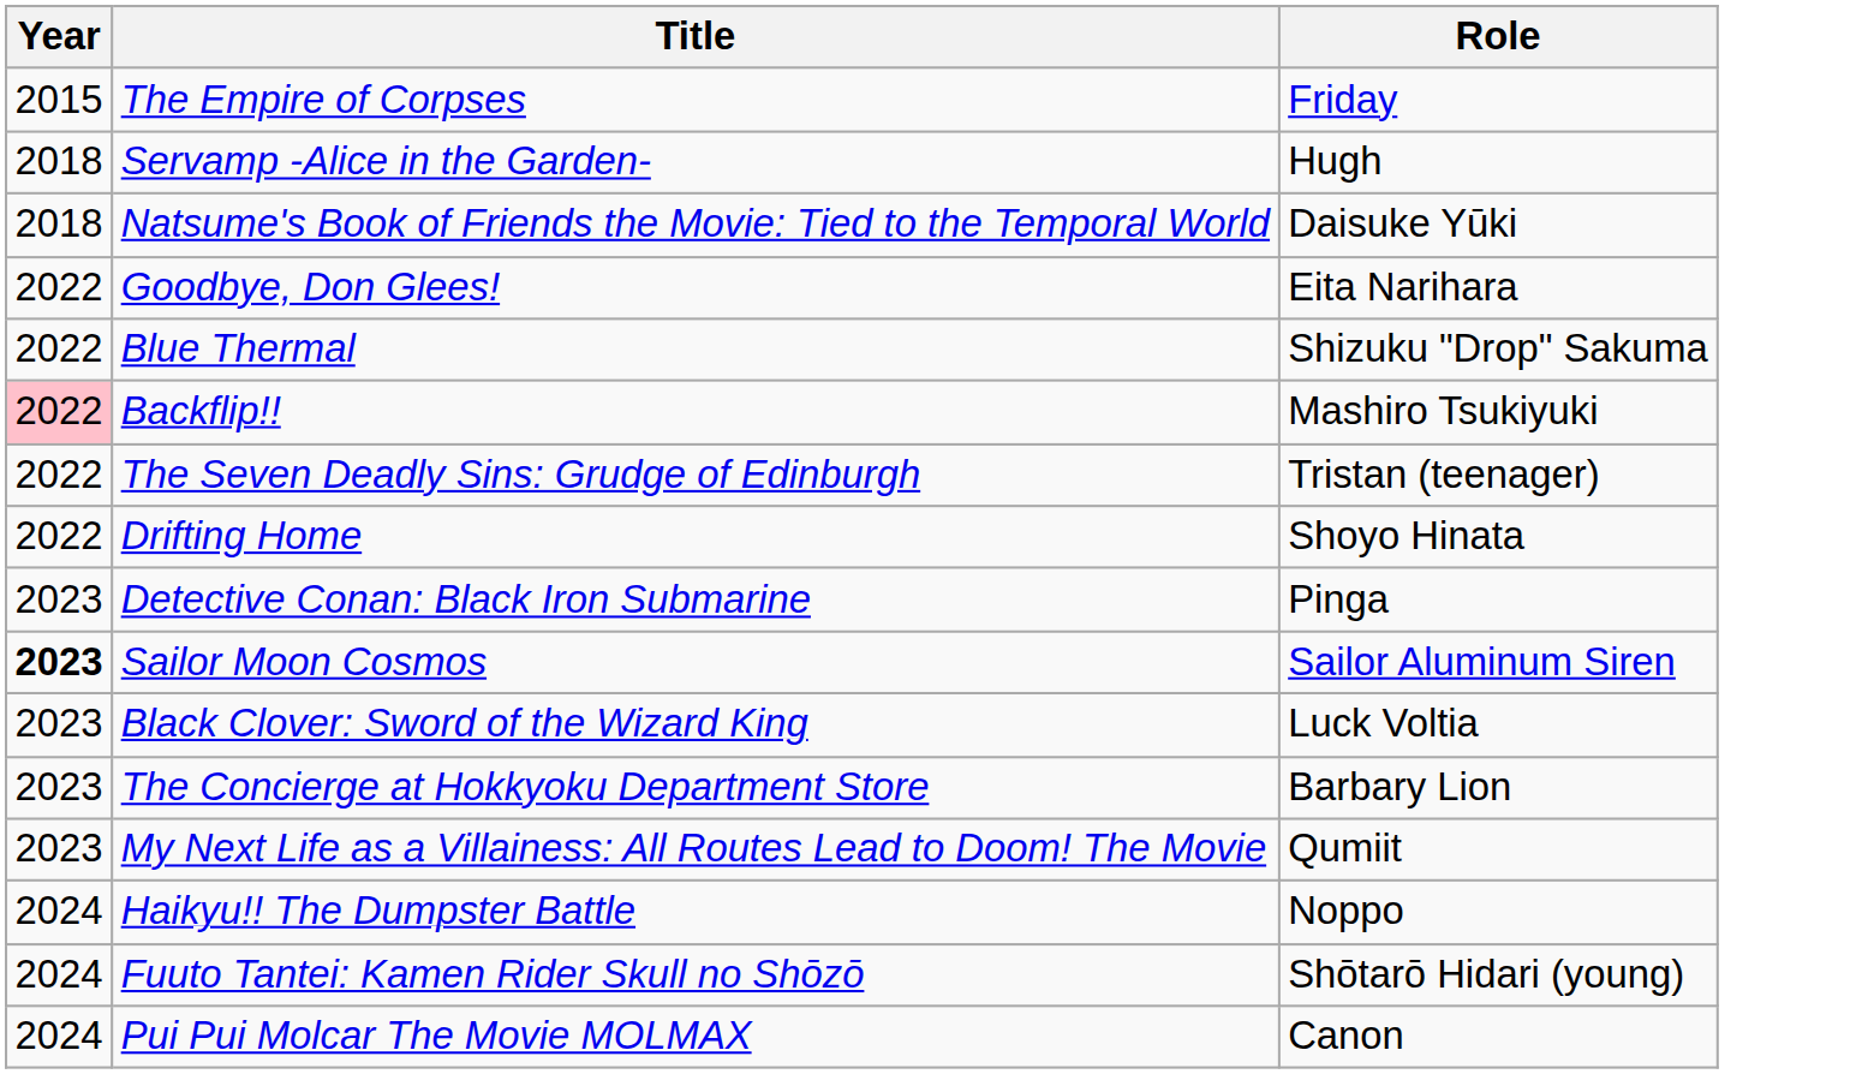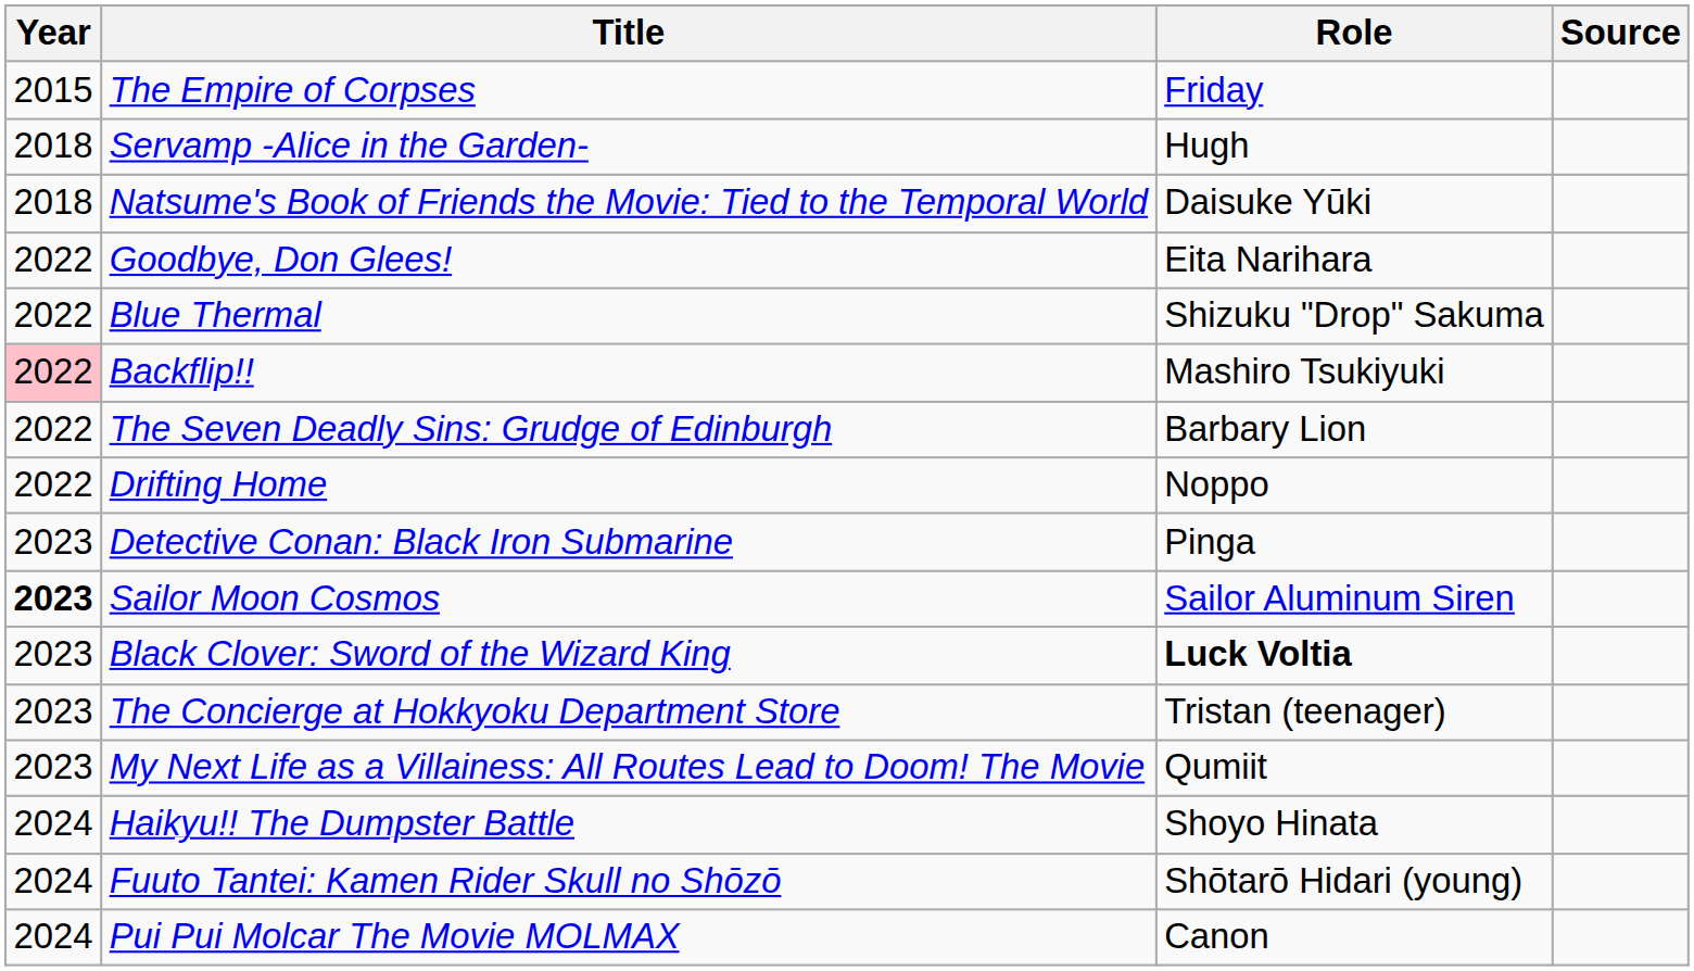+ column: Source
The Seven Deadly Sins: Grudge of Edinburgh | Role: Tristan (teenager) -> Barbary Lion
Drifting Home | Role: Shoyo Hinata -> Noppo
Black Clover: Sword of the Wizard King | Role: normal -> bold
The Concierge at Hokkyoku Department Store | Role: Barbary Lion -> Tristan (teenager)
Haikyu!! The Dumpster Battle | Role: Noppo -> Shoyo Hinata
